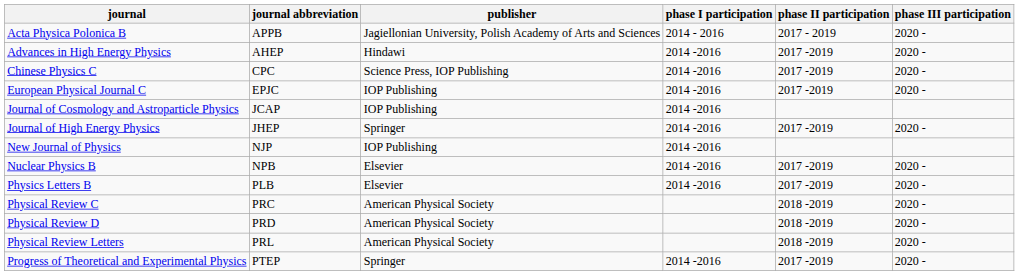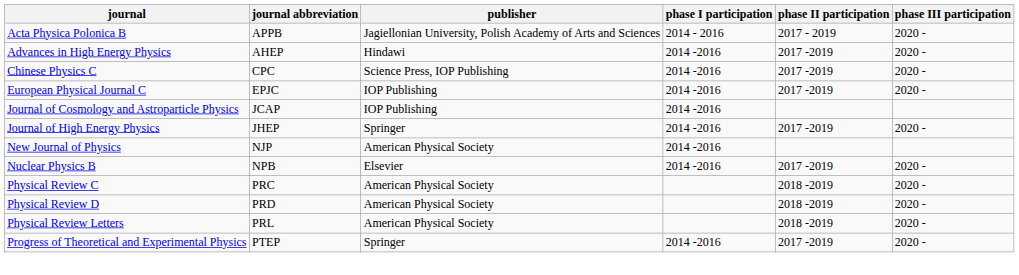New Journal of Physics | publisher: IOP Publishing -> American Physical Society
- row: Physics Letters B | PLB | Elsevier | 2014 -2016 | 2017 -2019 | 2020 -
